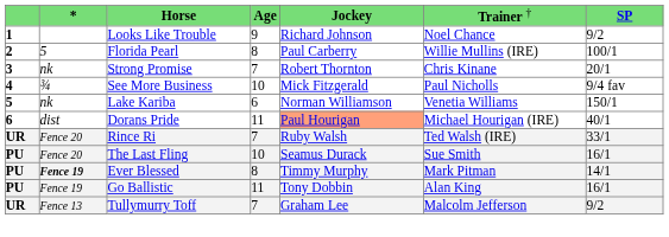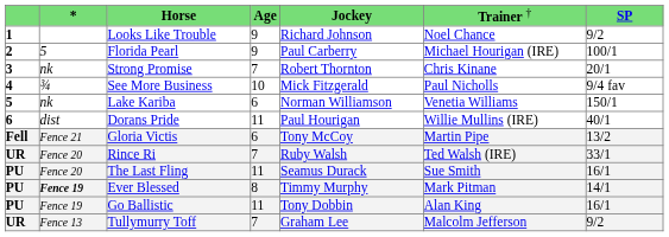Florida Pearl | column 4: 8 -> 9
Florida Pearl | column 6: Willie Mullins (IRE) -> Michael Hourigan (IRE)
Dorans Pride | column 5: lightsalmon background -> no background
Dorans Pride | column 6: Michael Hourigan (IRE) -> Willie Mullins (IRE)
+ row: Fell | Fence 21 | Gloria Victis | 6 | Tony McCoy | Martin Pipe | 13/2
The Last Fling | column 4: 10 -> 11
